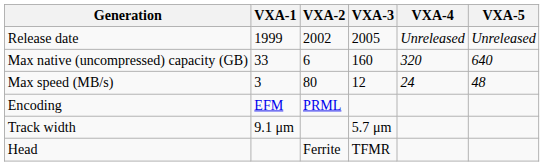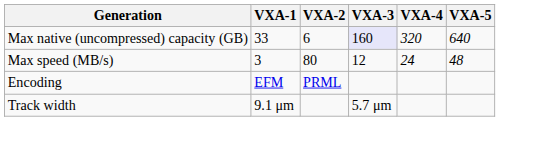- row: Release date | 1999 | 2002 | 2005 | Unreleased | Unreleased
Max native (uncompressed) capacity (GB) | VXA-3: no background -> lavender background
- row: Head | Ferrite | TFMR
